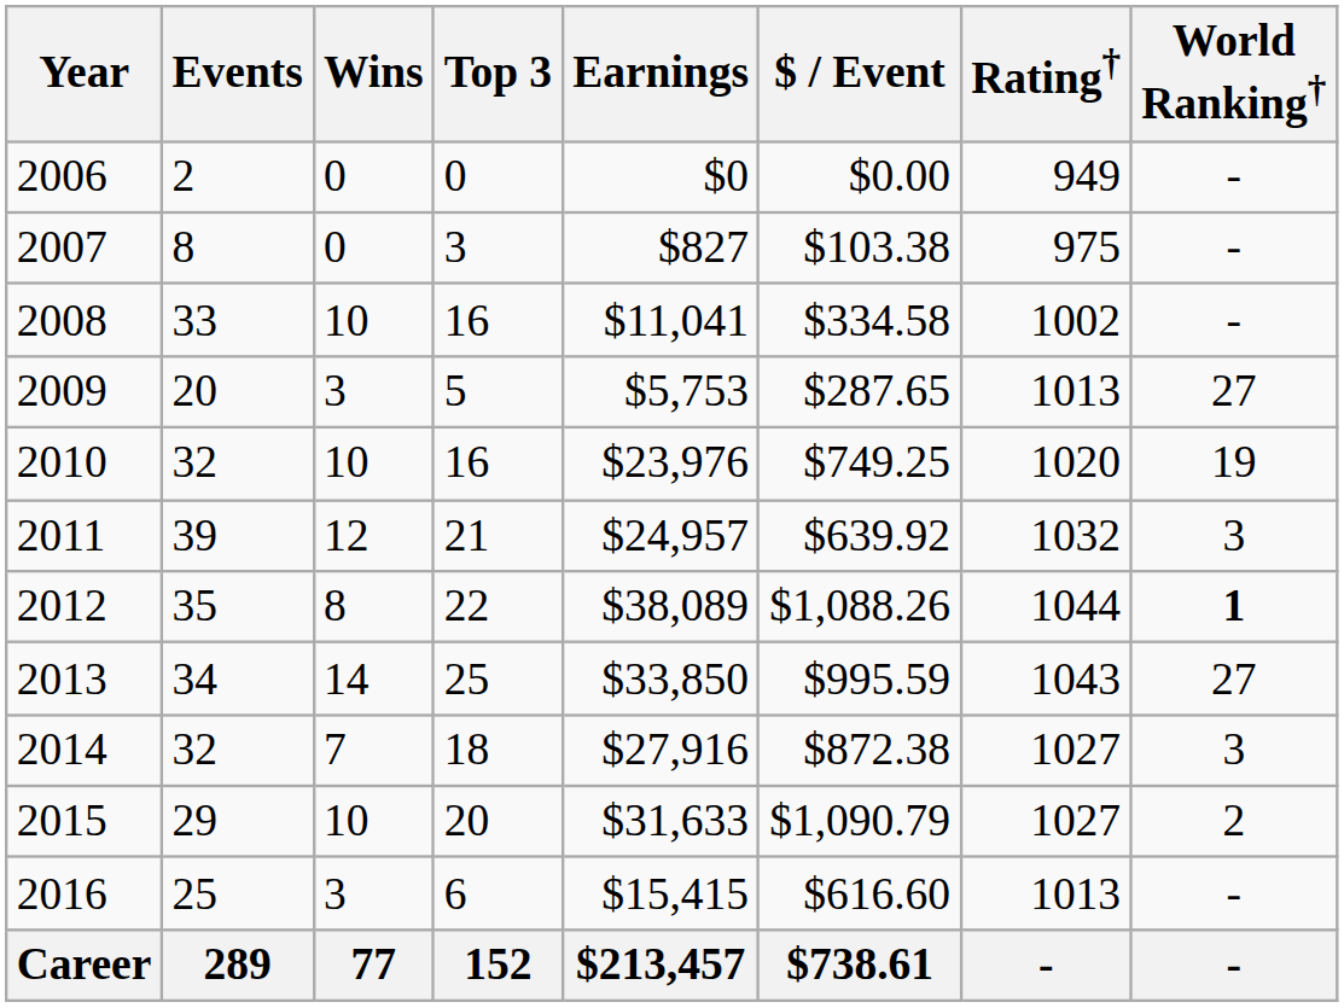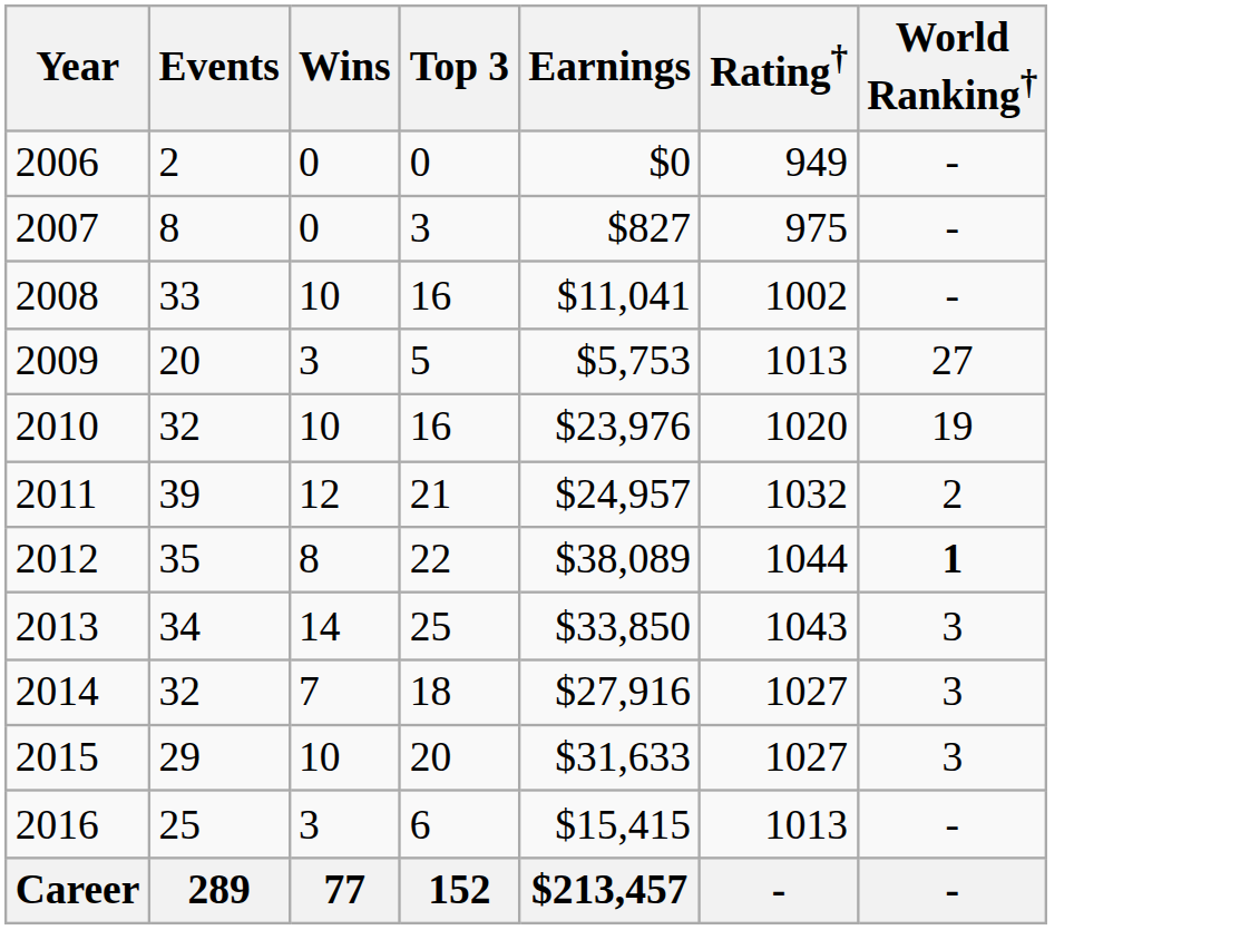- column: $ / Event | $0.00 | $103.38 | $334.58 | $287.65 | $749.25 | $639.92 | $1,088.26 | $995.59 | $872.38 | $1,090.79 | $616.60 | $738.61
2011 | World Ranking†: 3 -> 2
2013 | World Ranking†: 27 -> 3
2015 | World Ranking†: 2 -> 3
